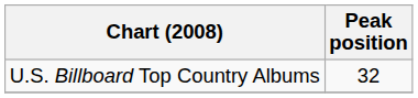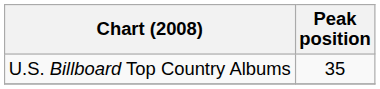U.S. Billboard Top Country Albums | Peak position: 32 -> 35
